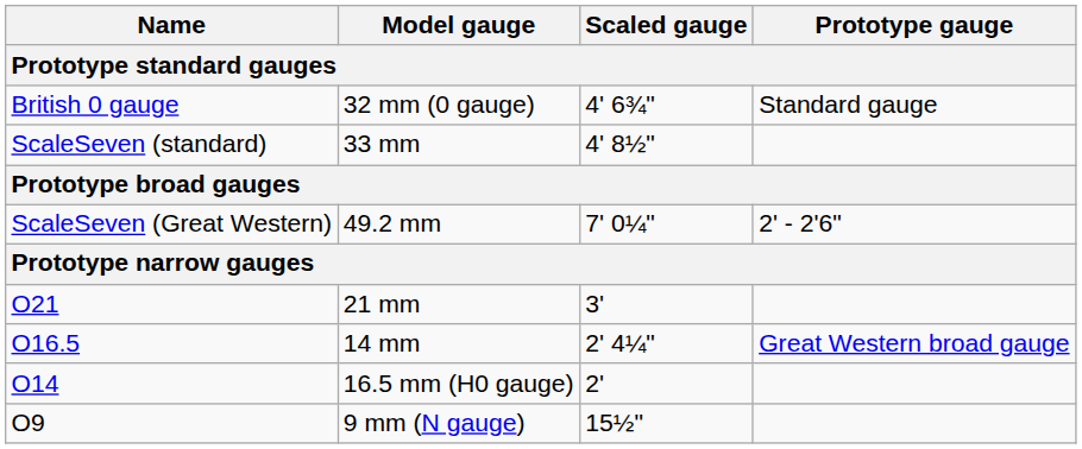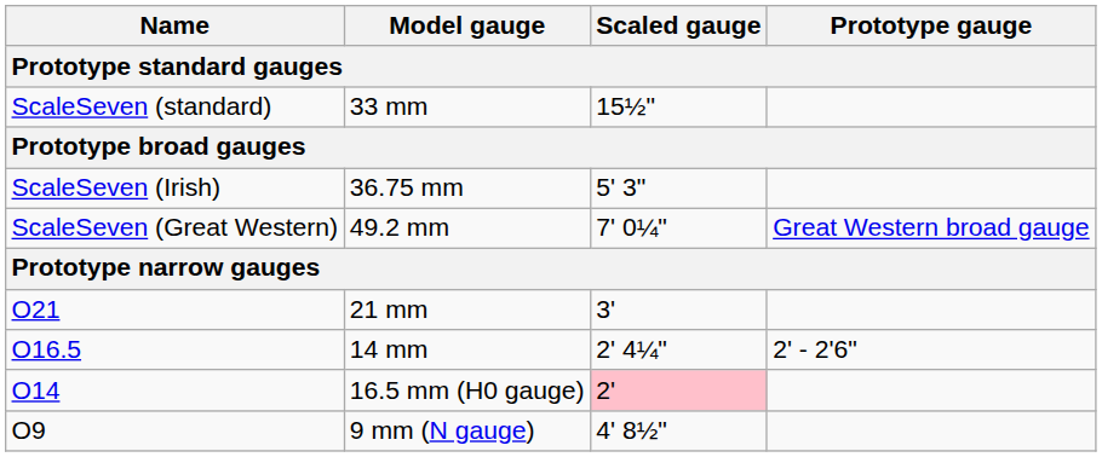- row: British 0 gauge | 32 mm (0 gauge) | 4' 6¾" | Standard gauge
ScaleSeven (standard) | Scaled gauge: 4' 8½" -> 15½"
+ row: ScaleSeven (Irish) | 36.75 mm | 5' 3"
ScaleSeven (Great Western) | Prototype gauge: 2' - 2'6" -> Great Western broad gauge
O16.5 | Prototype gauge: Great Western broad gauge -> 2' - 2'6"
O14 | Scaled gauge: no background -> pink background
O9 | Scaled gauge: 15½" -> 4' 8½"
